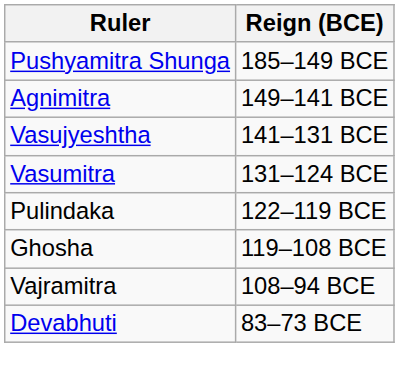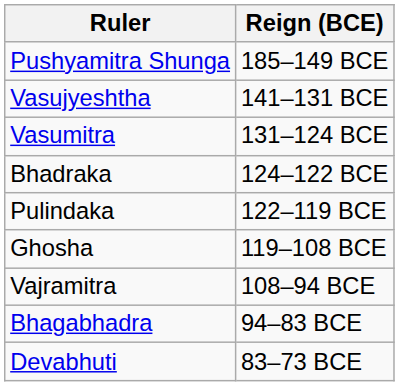- row: Agnimitra | 149–141 BCE
+ row: Bhadraka | 124–122 BCE
+ row: Bhagabhadra | 94–83 BCE
